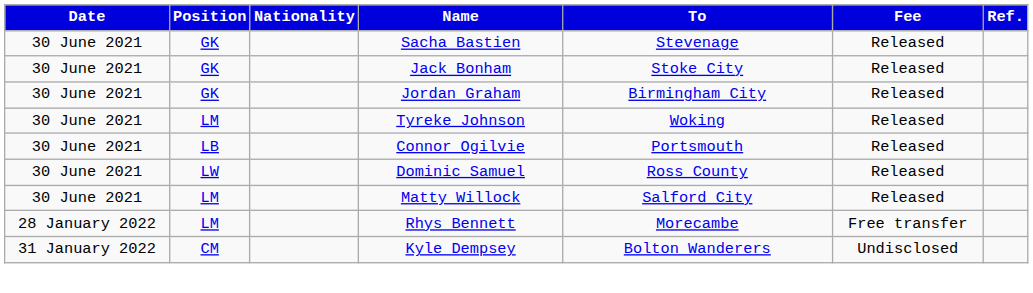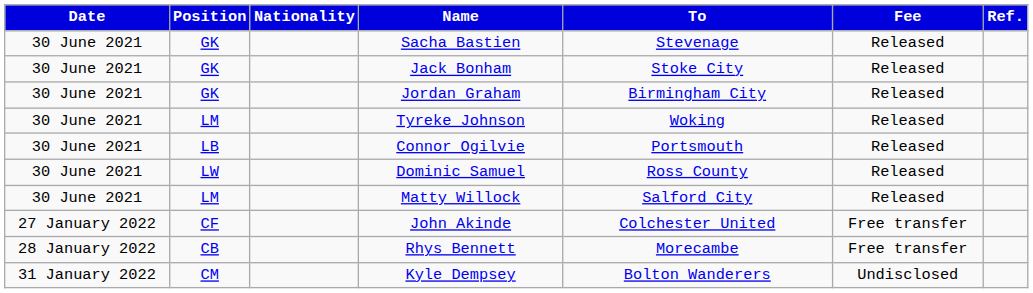+ row: 27 January 2022 | CF | John Akinde | Colchester United | Free transfer
Rhys Bennett | Position: LM -> CB
